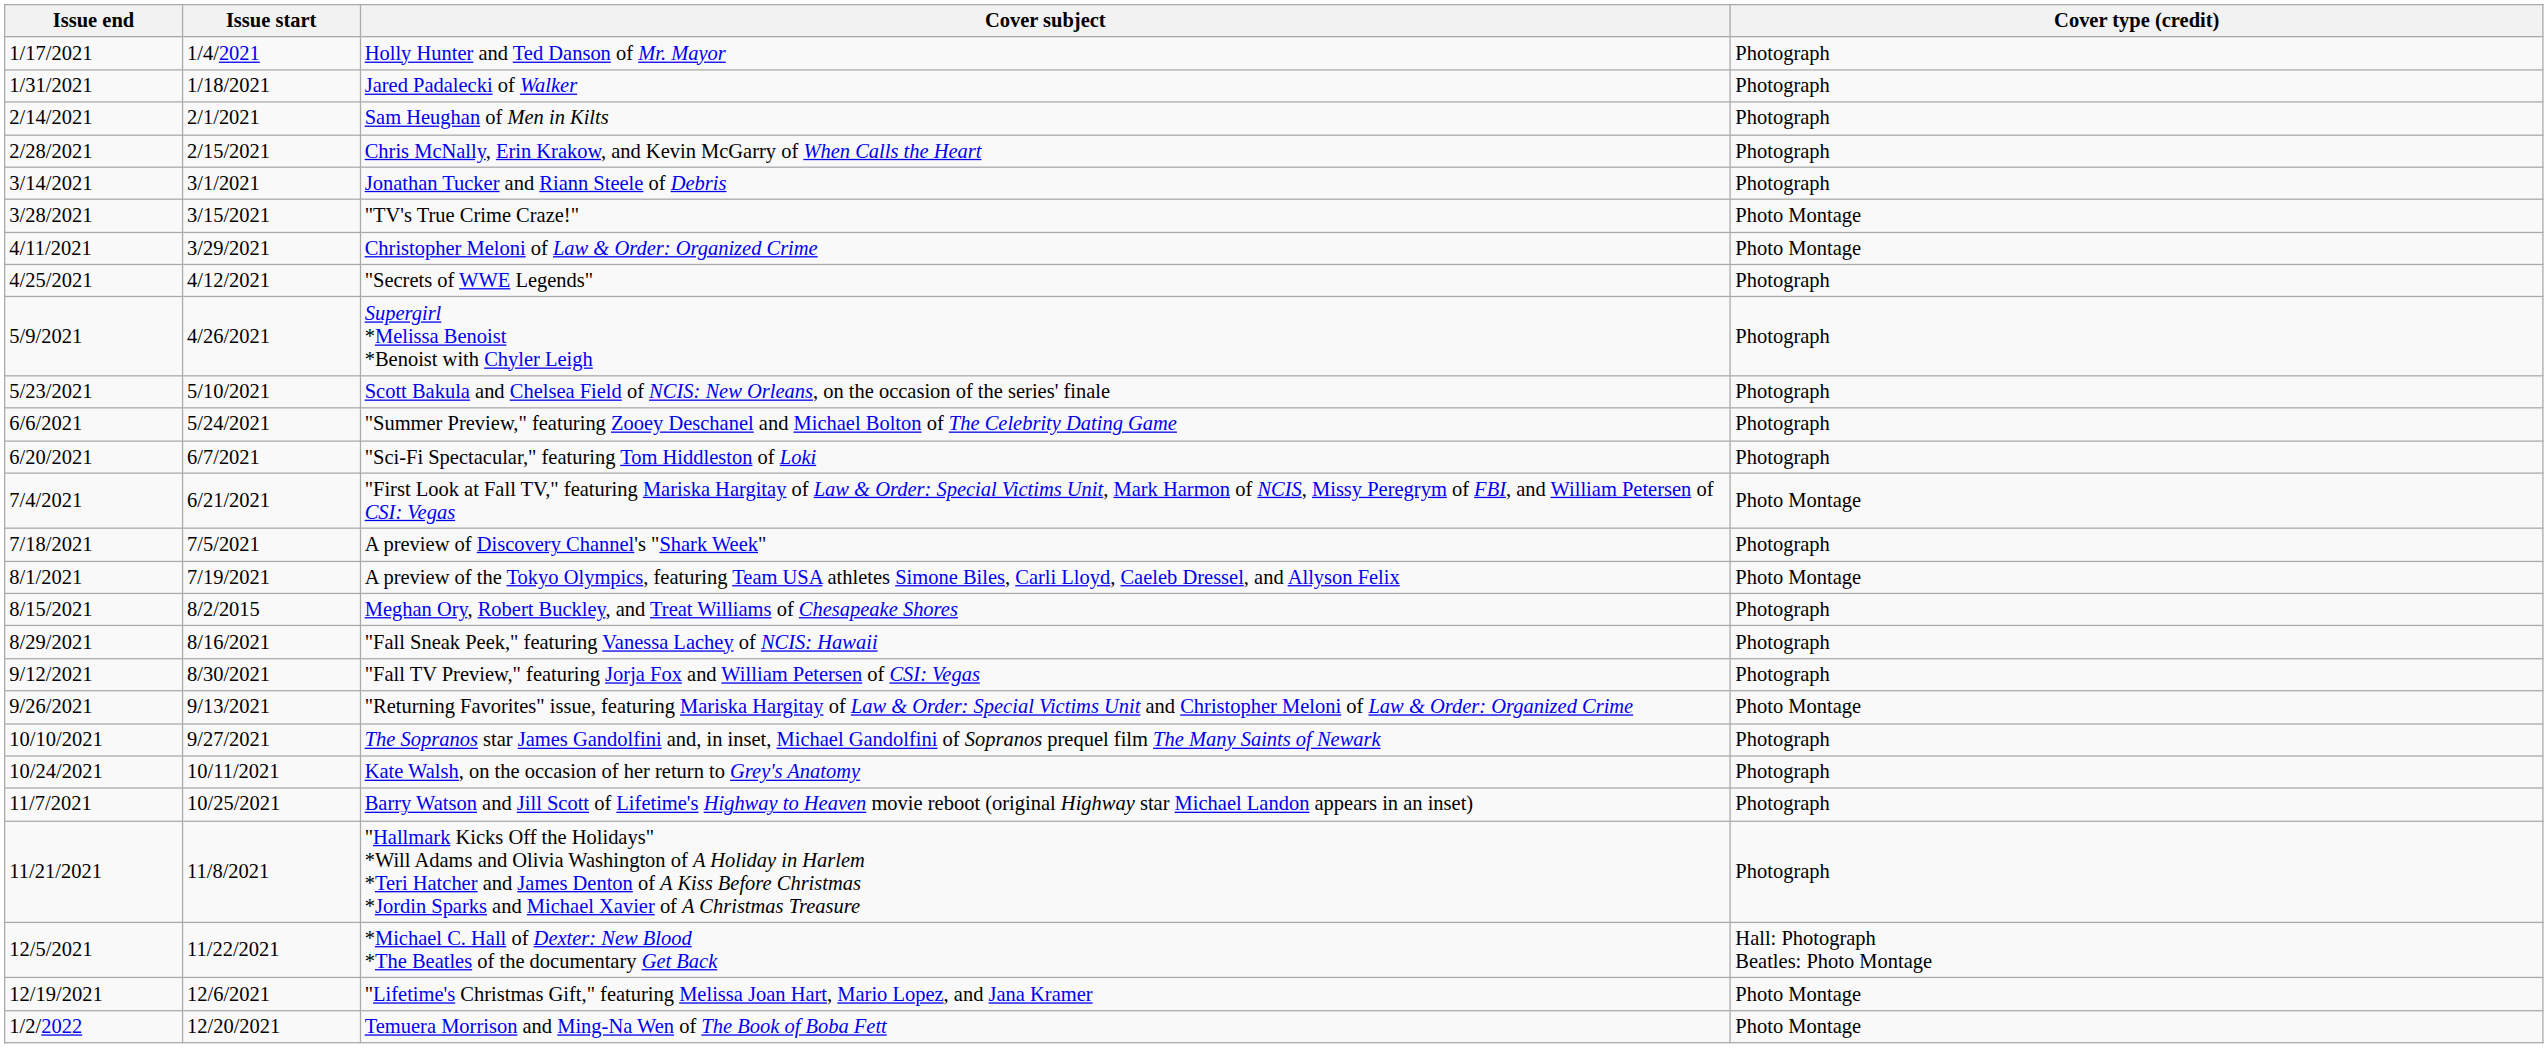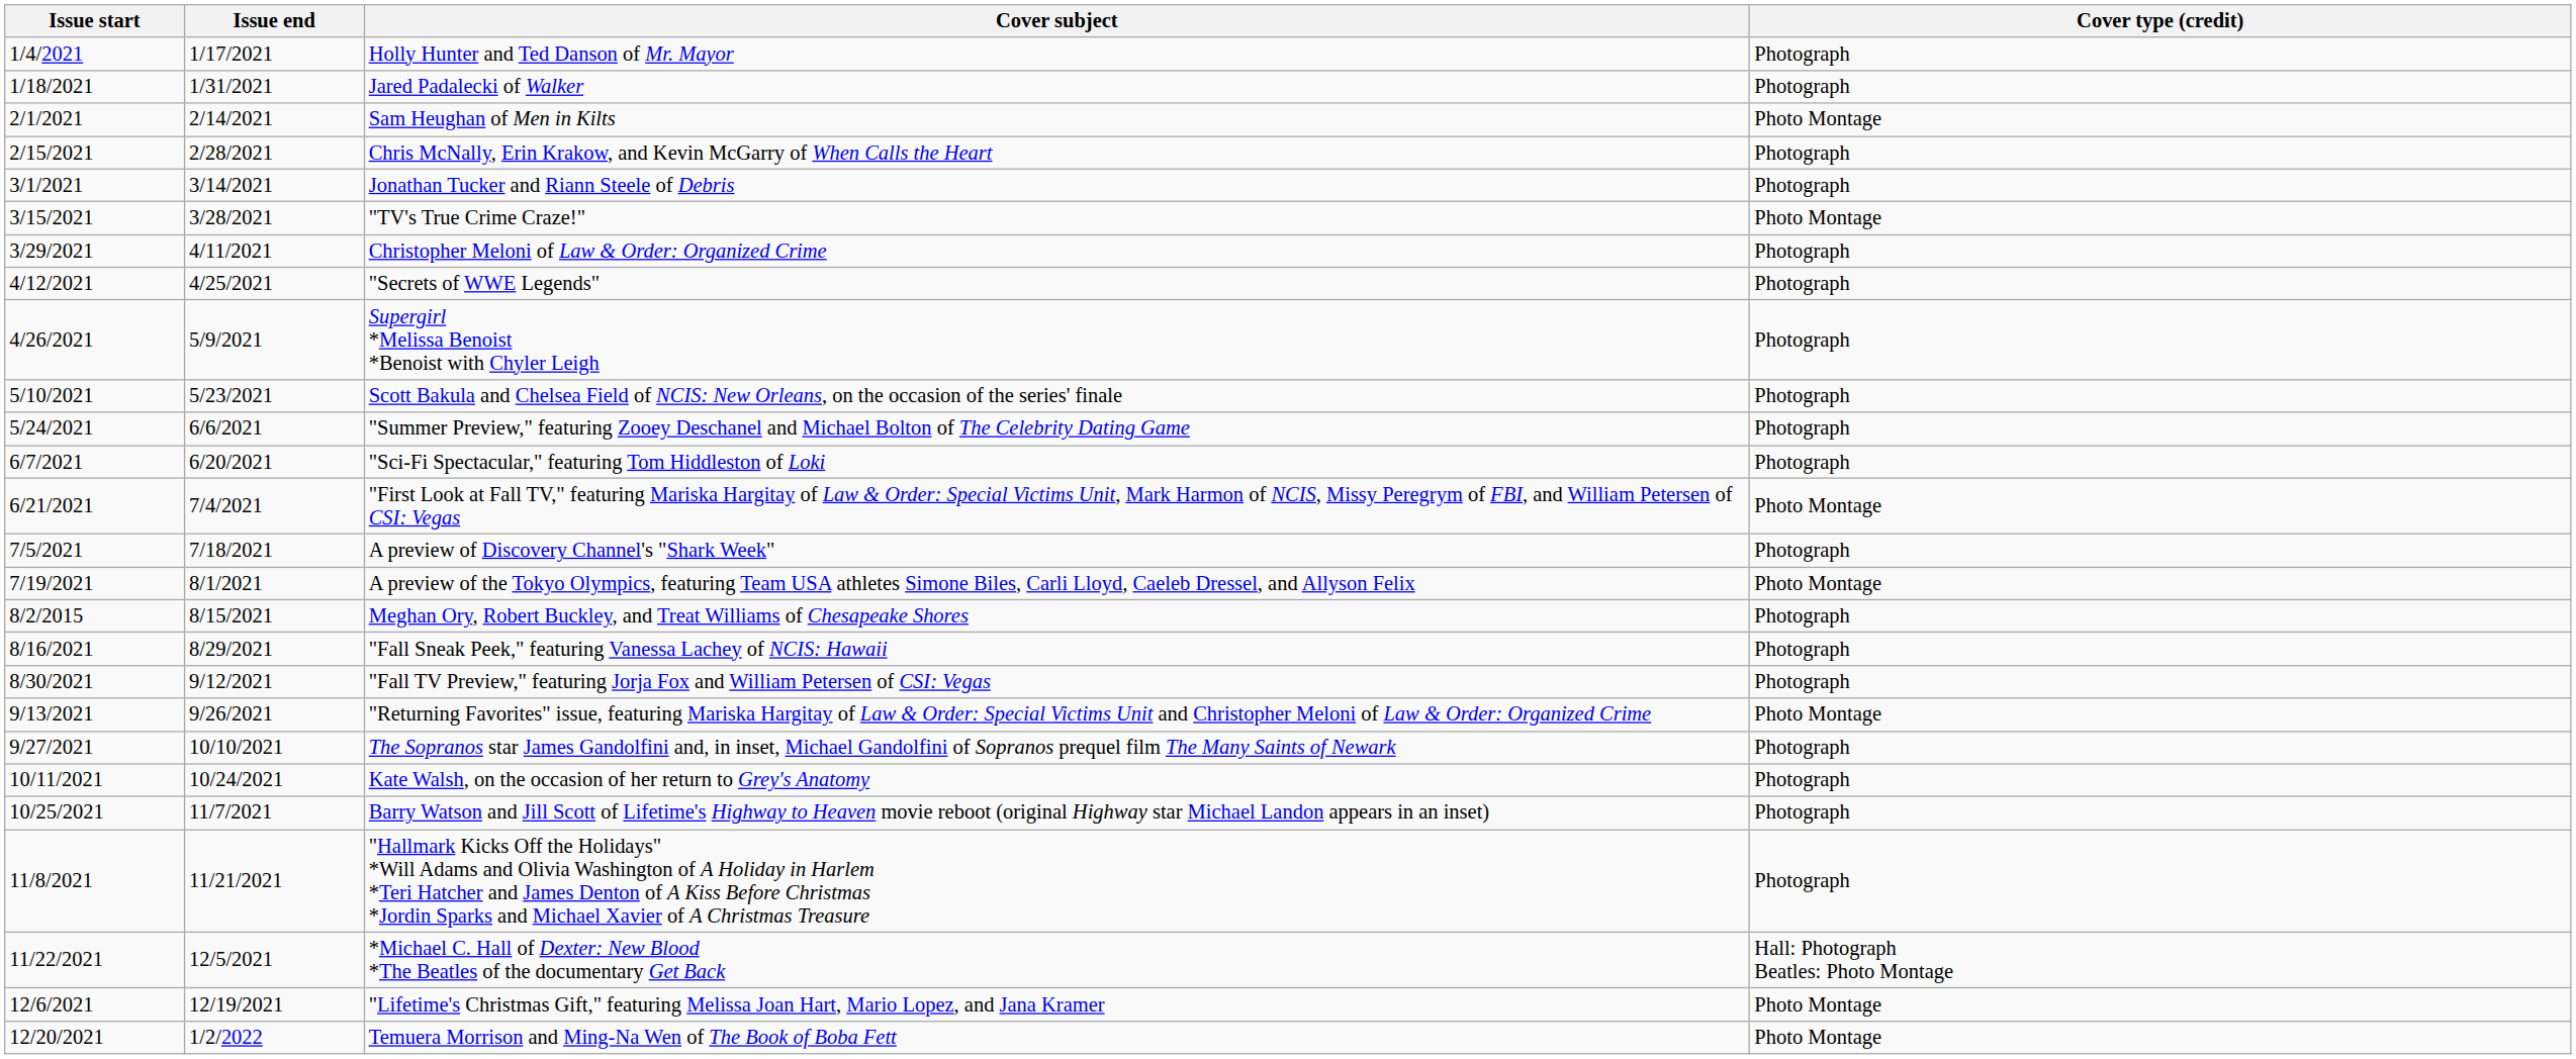columns swapped: Issue start <-> Issue end
Sam Heughan of Men in Kilts | Cover type (credit): Photograph -> Photo Montage
Christopher Meloni of Law & Order: Organized Crime | Cover type (credit): Photo Montage -> Photograph
